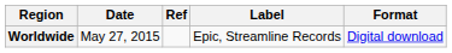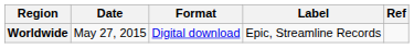columns swapped: Format <-> Ref
